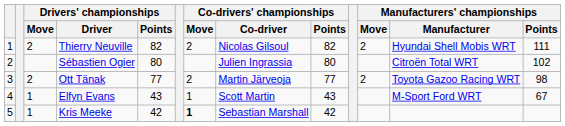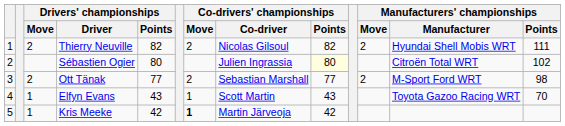Sébastien Ogier | Co-drivers' championships / Points: no background -> lightyellow background
Ott Tänak | Co-drivers' championships / Co-driver: Martin Järveoja -> Sebastian Marshall
Ott Tänak | Manufacturers' championships / Manufacturer: Toyota Gazoo Racing WRT -> M-Sport Ford WRT
Elfyn Evans | Manufacturers' championships / Manufacturer: M-Sport Ford WRT -> Toyota Gazoo Racing WRT
Elfyn Evans | Manufacturers' championships / Points: 67 -> 70
Kris Meeke | Co-drivers' championships / Co-driver: Sebastian Marshall -> Martin Järveoja
